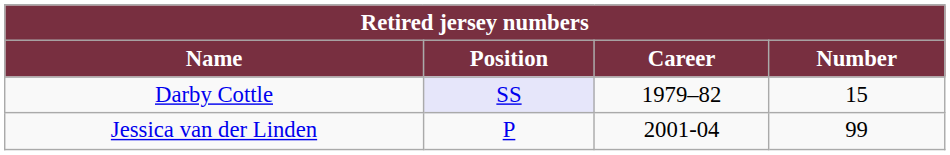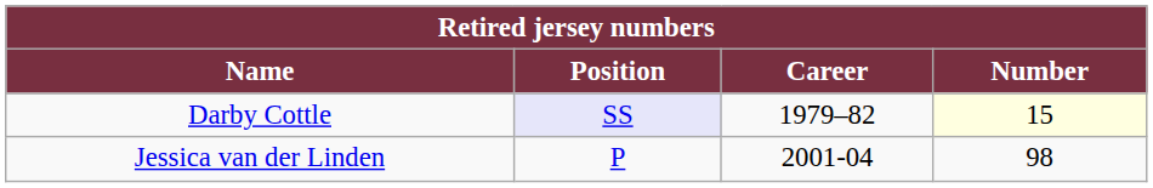Darby Cottle | Number: no background -> lightyellow background
Jessica van der Linden | Number: 99 -> 98
